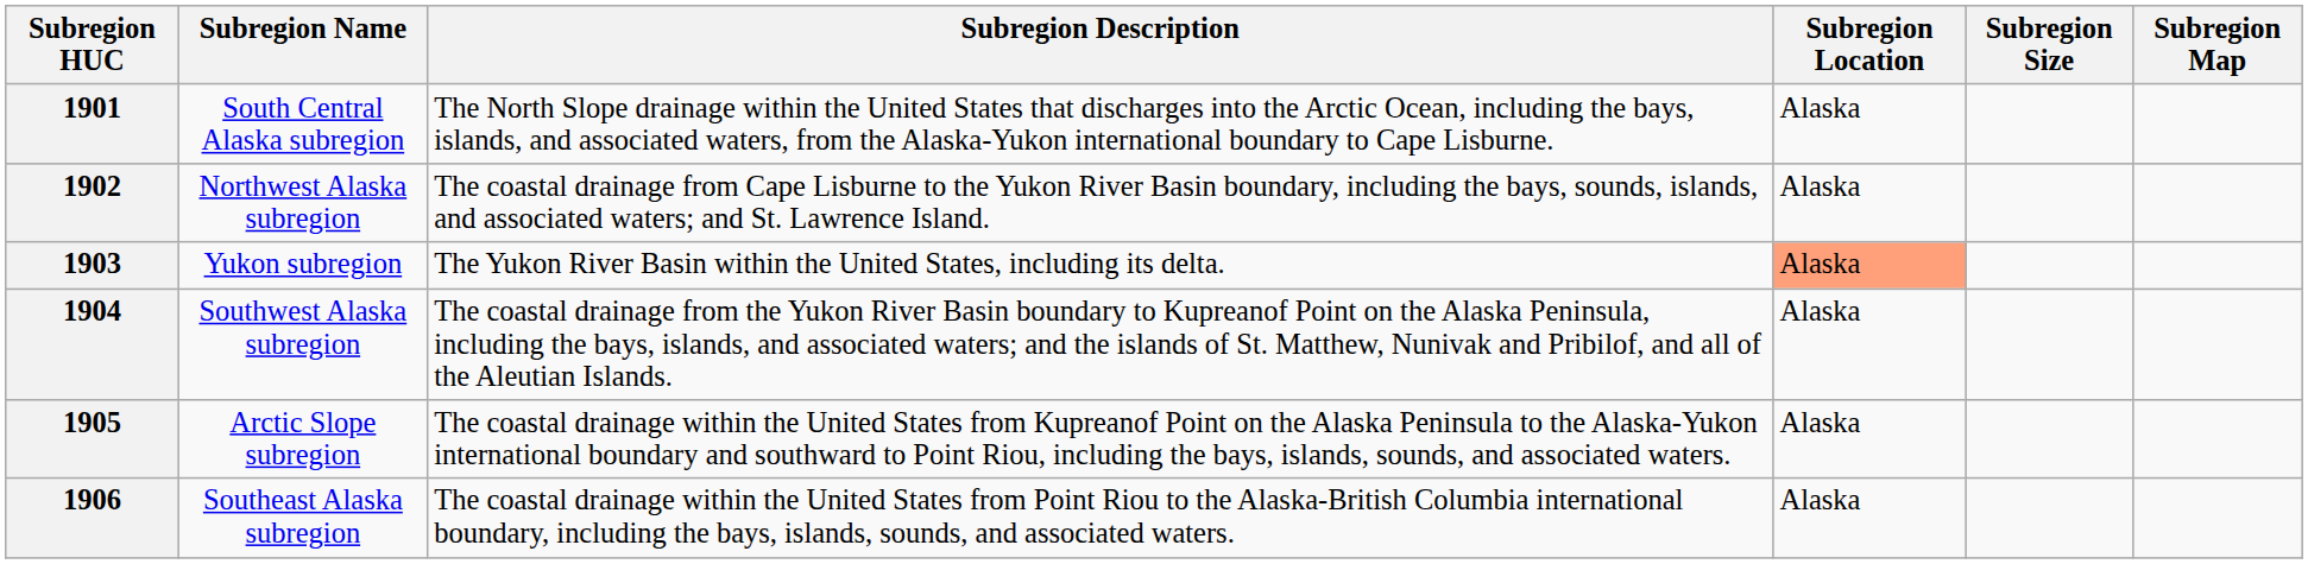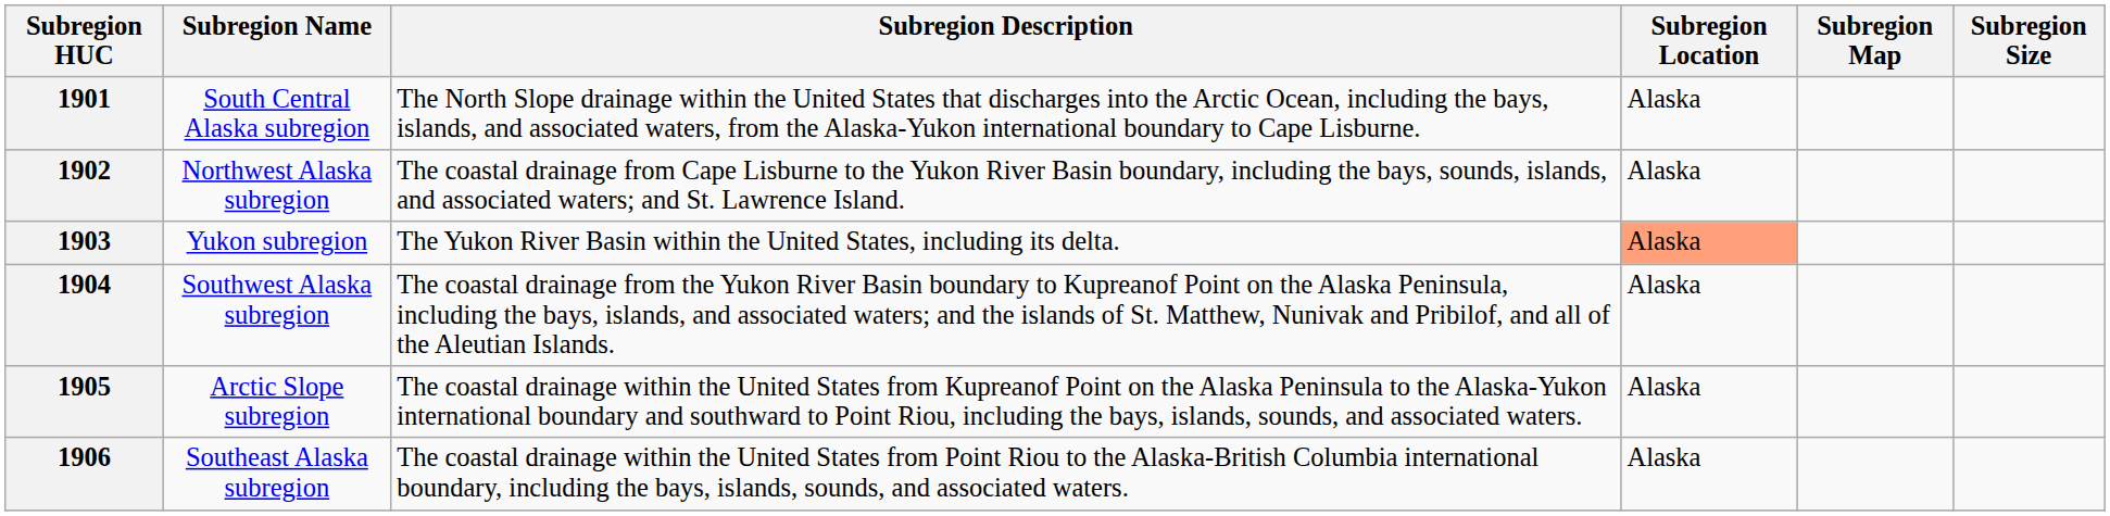columns swapped: Subregion Size <-> Subregion Map
